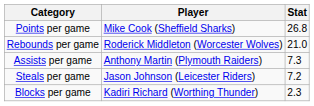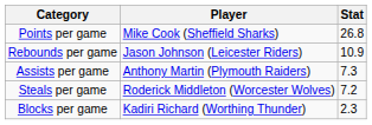Rebounds per game | Player: Roderick Middleton (Worcester Wolves) -> Jason Johnson (Leicester Riders)
Rebounds per game | Stat: 21.0 -> 10.9
Steals per game | Player: Jason Johnson (Leicester Riders) -> Roderick Middleton (Worcester Wolves)
